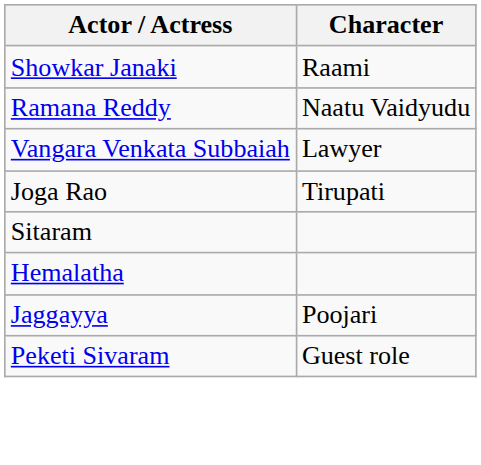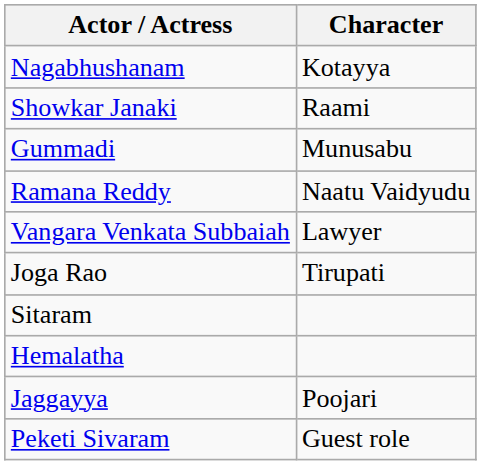+ row: Nagabhushanam | Kotayya
+ row: Gummadi | Munusabu
